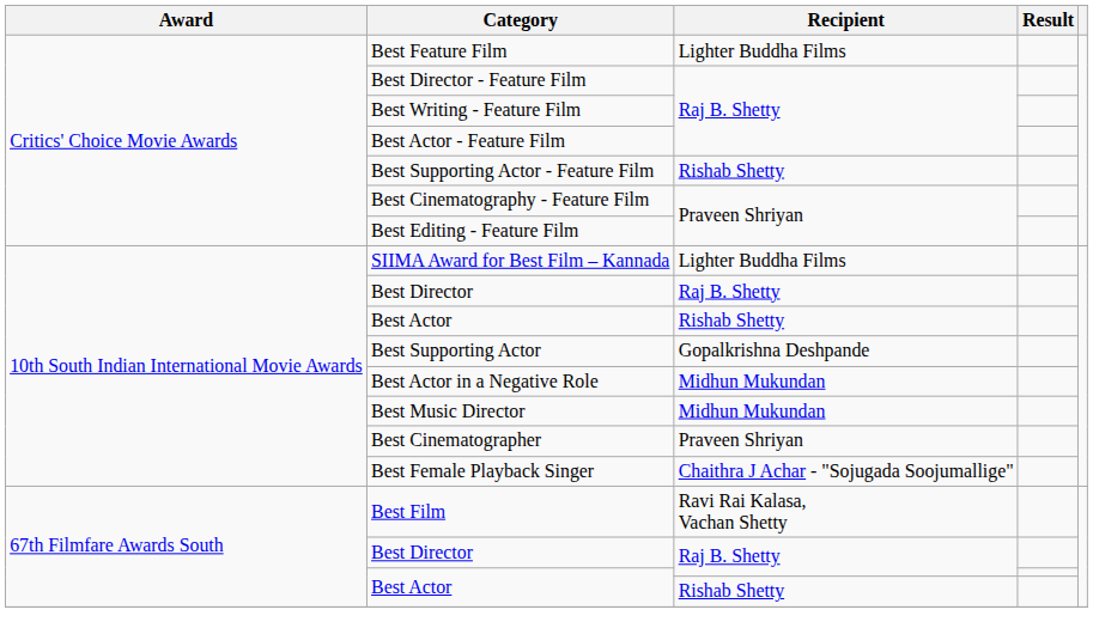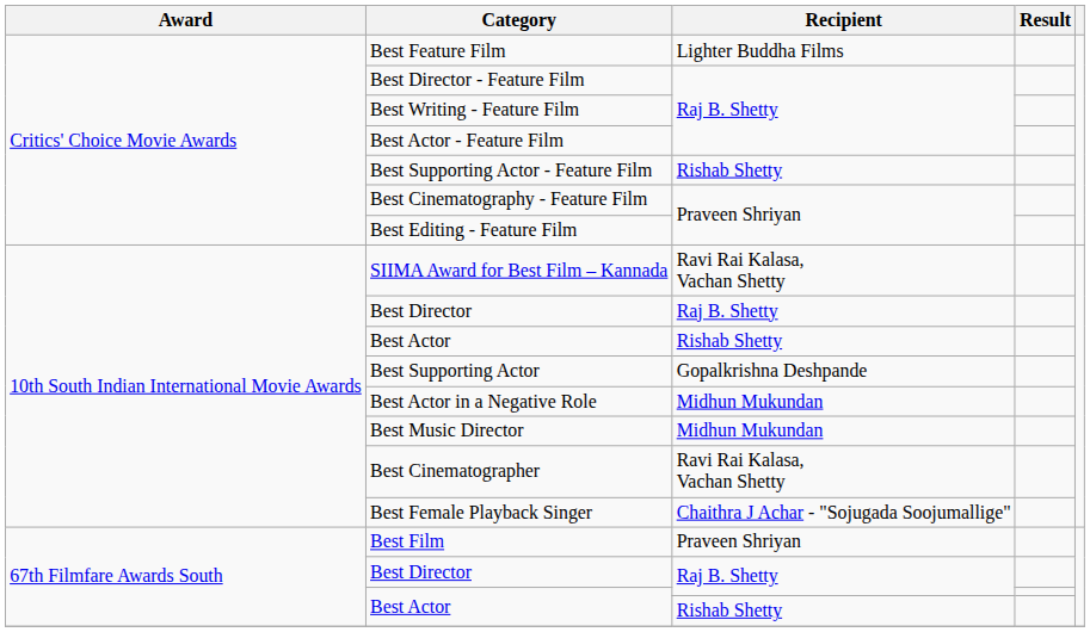SIIMA Award for Best Film – Kannada | Recipient: Lighter Buddha Films -> Ravi Rai Kalasa, Vachan Shetty
Best Cinematographer | Recipient: Praveen Shriyan -> Ravi Rai Kalasa, Vachan Shetty
Best Film | Recipient: Ravi Rai Kalasa, Vachan Shetty -> Praveen Shriyan
